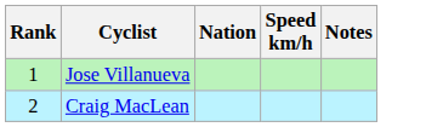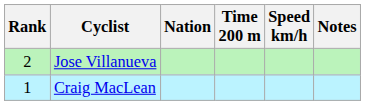+ column: Time 200 m
Jose Villanueva | Rank: 1 -> 2
Craig MacLean | Rank: 2 -> 1
